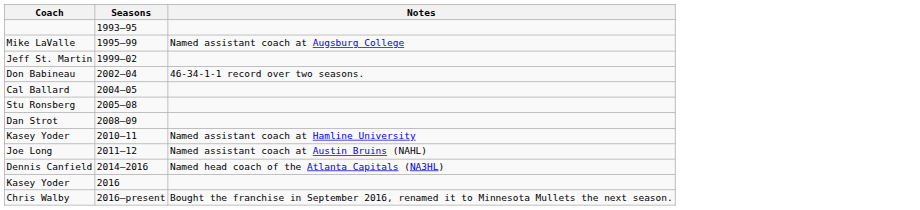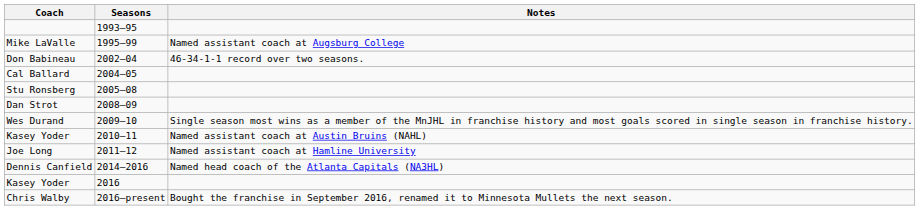- row: Jeff St. Martin | 1999–02
+ row: Wes Durand | 2009–10 | Single season most wins as a member of the MnJHL in franchise history and most goals scored in single season in franchise history.
Kasey Yoder / 2010–11 | Notes: Named assistant coach at Hamline University -> Named assistant coach at Austin Bruins (NAHL)
Joe Long | Notes: Named assistant coach at Austin Bruins (NAHL) -> Named assistant coach at Hamline University
